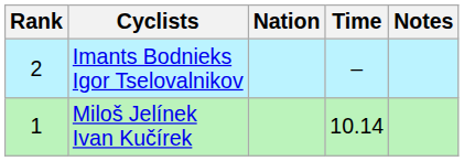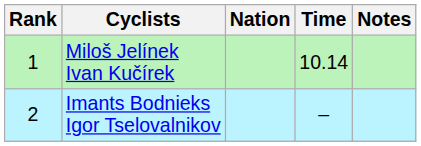rows swapped: Miloš Jelínek Ivan Kučírek <-> Imants Bodnieks Igor Tselovalnikov
